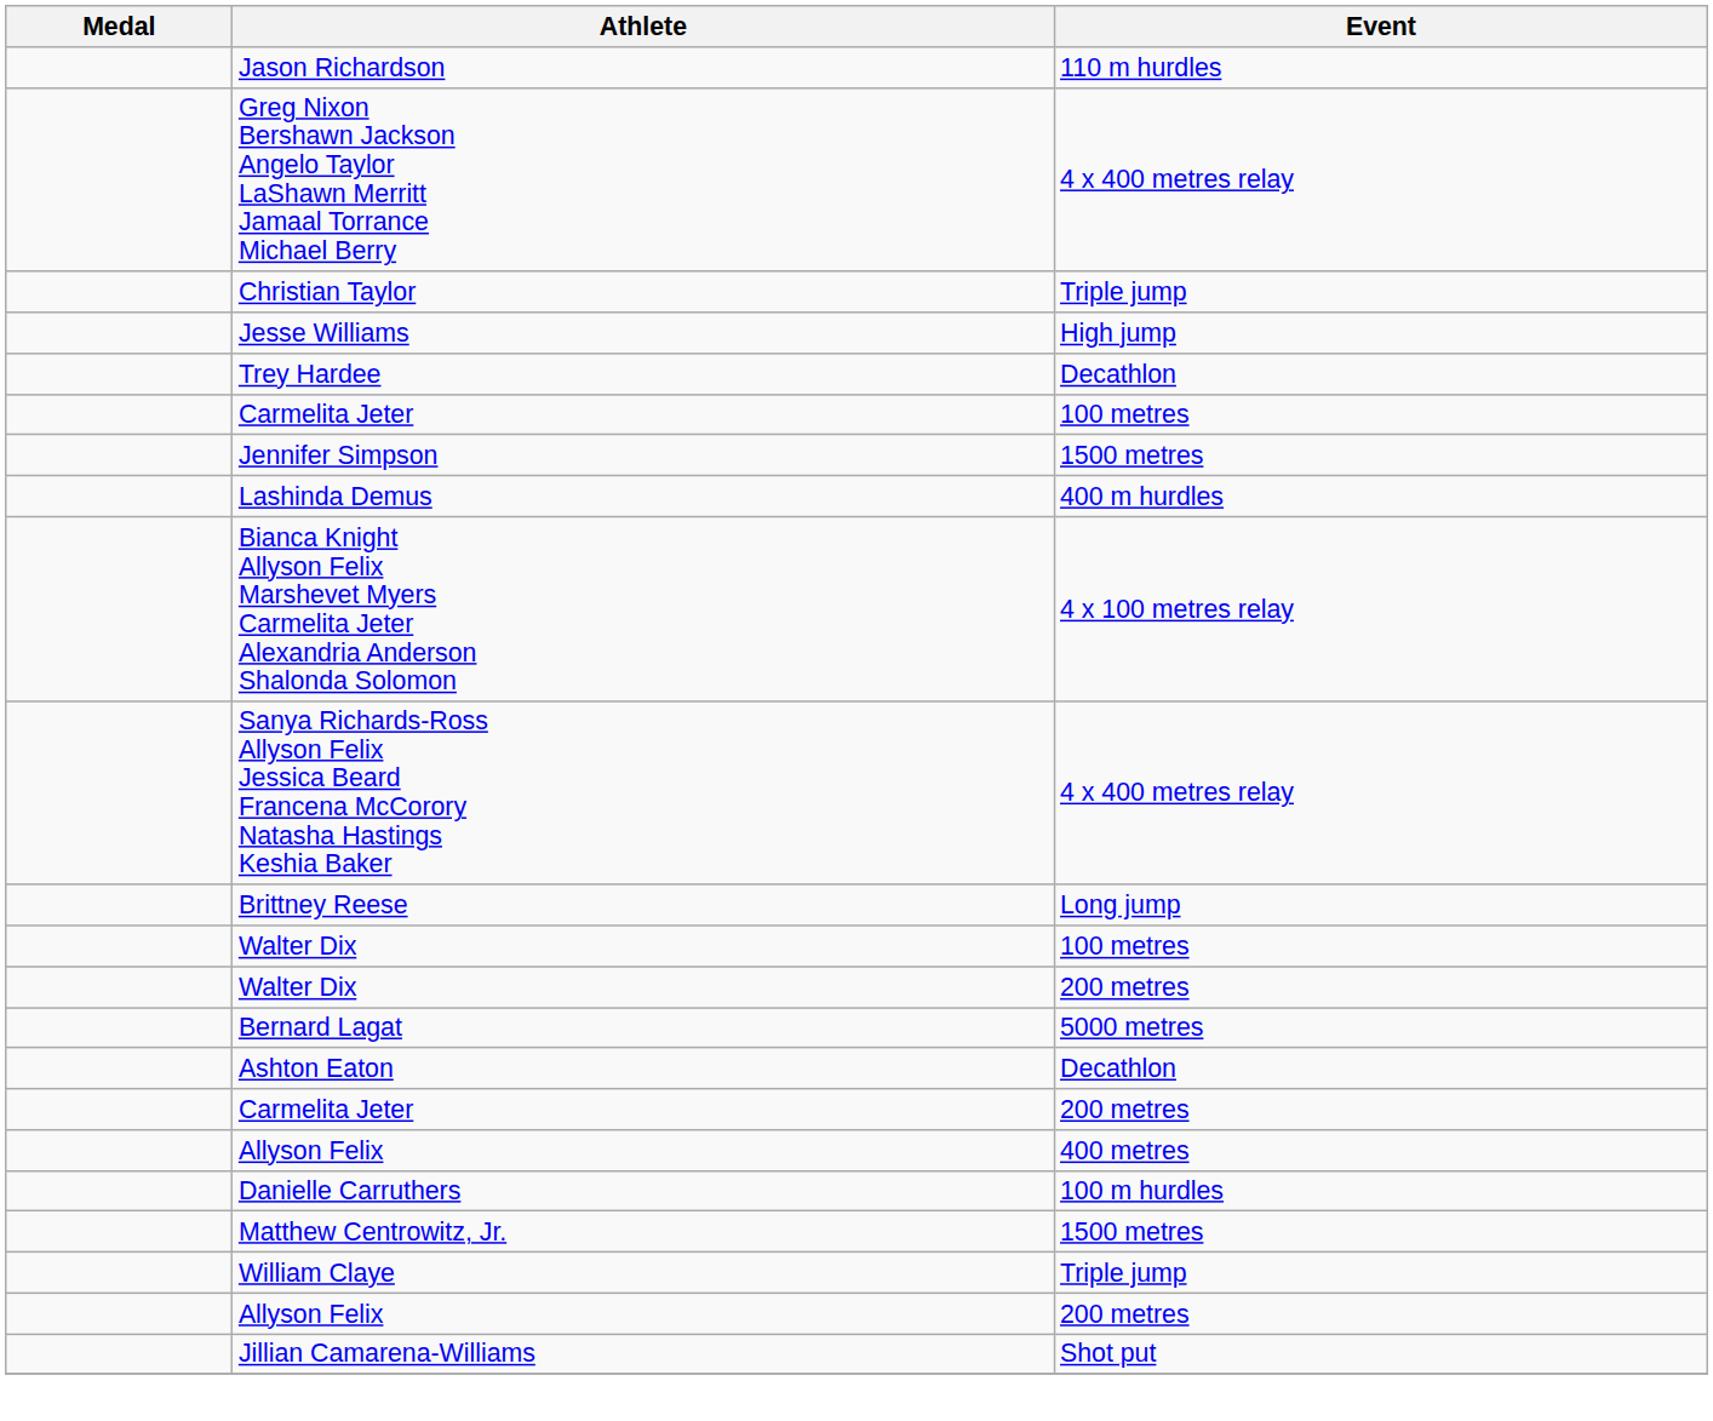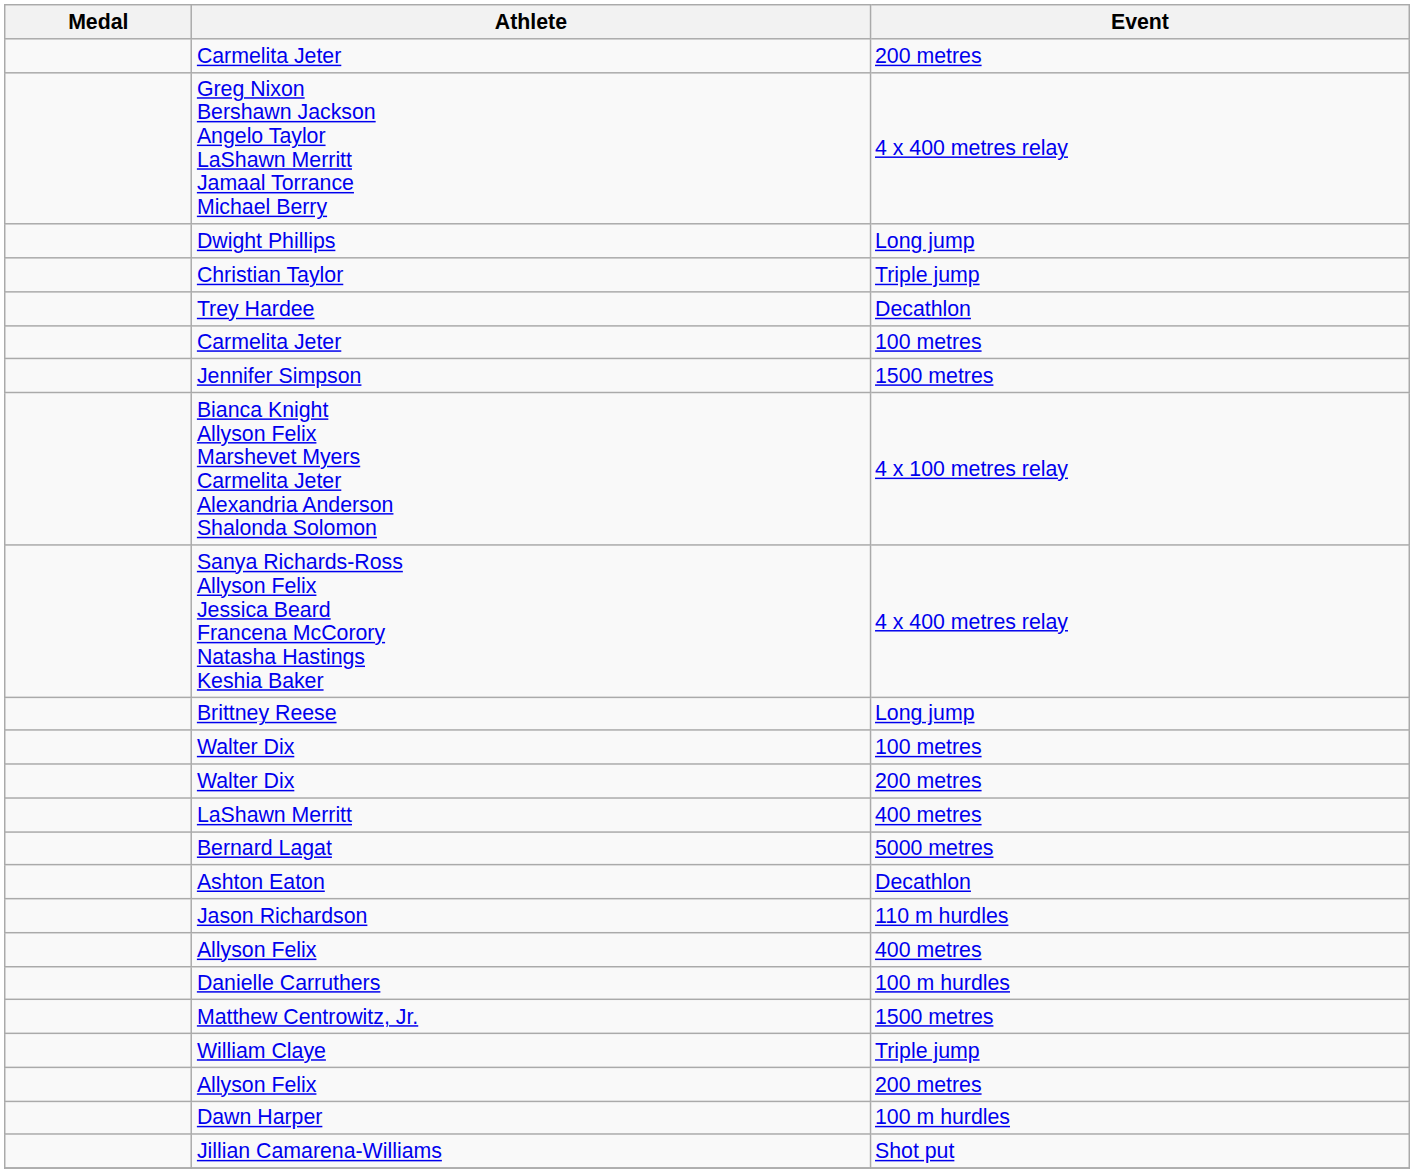rows swapped: Jason Richardson <-> Carmelita Jeter / 200 metres
+ row: Dwight Phillips | Long jump
- row: Jesse Williams | High jump
- row: Lashinda Demus | 400 m hurdles
+ row: LaShawn Merritt | 400 metres
+ row: Dawn Harper | 100 m hurdles
